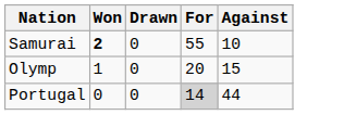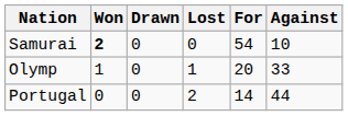+ column: Lost | 0 | 1 | 2
Samurai | For: 55 -> 54
Olymp | Against: 15 -> 33
Portugal | For: lightgrey background -> no background
